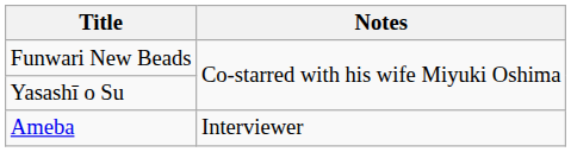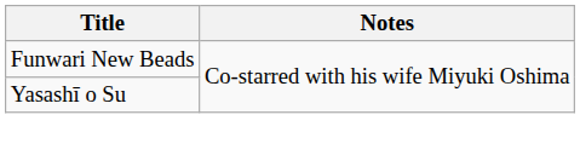- row: Ameba | Interviewer
